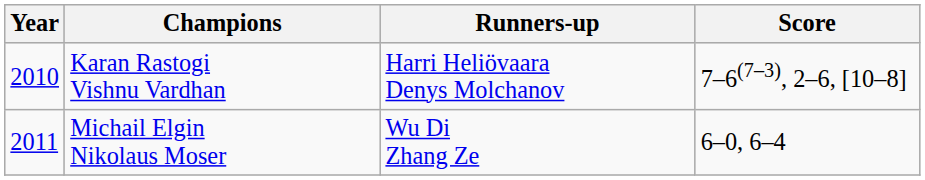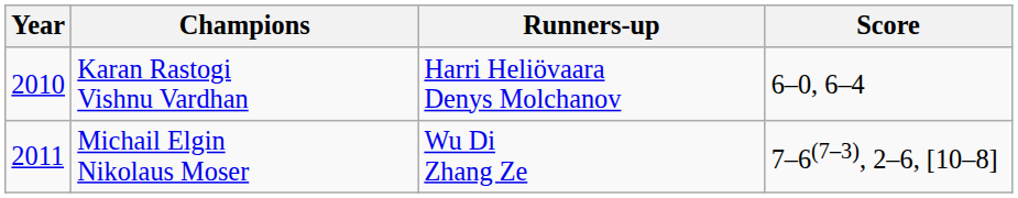Karan Rastogi Vishnu Vardhan | Score: 7–6(7–3), 2–6, [10–8] -> 6–0, 6–4
Michail Elgin Nikolaus Moser | Score: 6–0, 6–4 -> 7–6(7–3), 2–6, [10–8]
